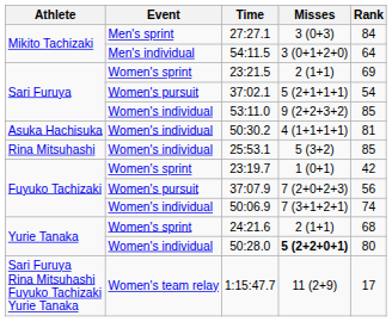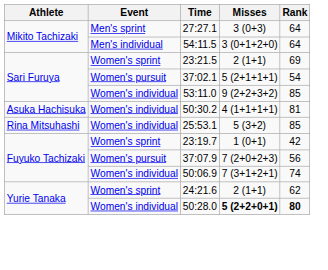27:27.1 | Rank: 84 -> 64
24:21.6 | Rank: 68 -> 62
50:28.0 | Rank: normal -> bold
- row: Sari Furuya Rina Mitsuhashi Fuyuko Tachizaki Yurie Tanaka | Women's team relay | 1:15:47.7 | 11 (2+9) | 17
